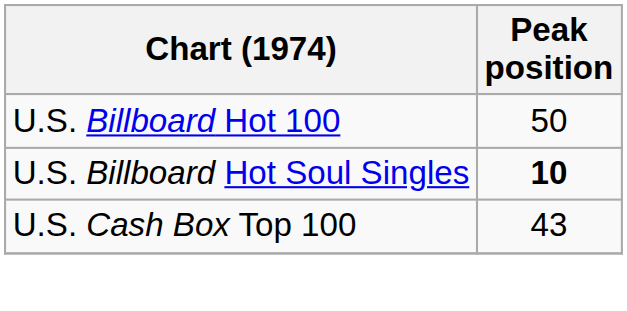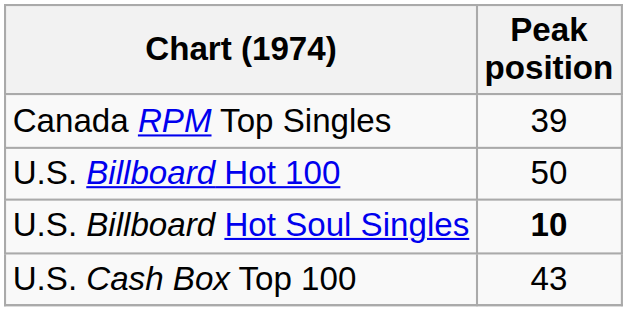+ row: Canada RPM Top Singles | 39
